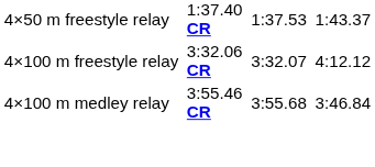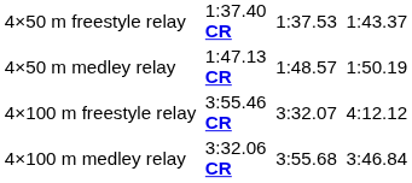+ row: 4×50 m medley relay | 1:47.13 CR | 1:48.57 | 1:50.19
4×100 m freestyle relay | column 3: 3:32.06 CR -> 3:55.46 CR
4×100 m medley relay | column 3: 3:55.46 CR -> 3:32.06 CR
